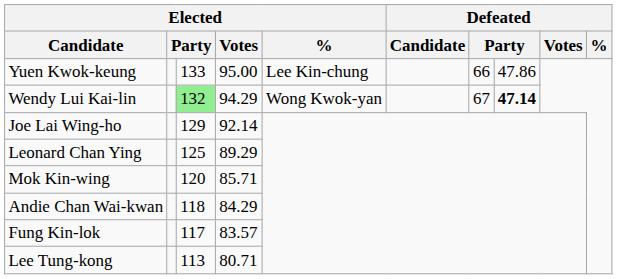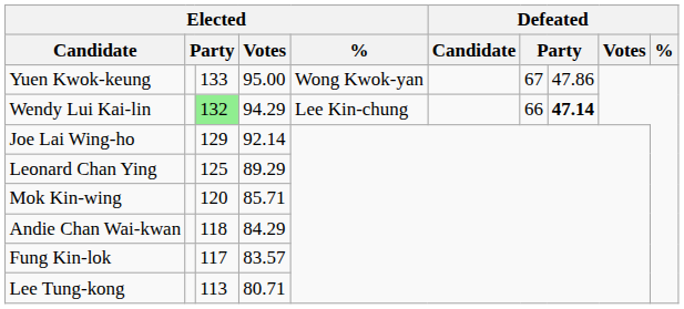Yuen Kwok-keung | Elected / %: Lee Kin-chung -> Wong Kwok-yan
Yuen Kwok-keung | column 7: 66 -> 67
Wendy Lui Kai-lin | Elected / %: Wong Kwok-yan -> Lee Kin-chung
Wendy Lui Kai-lin | column 7: 67 -> 66
